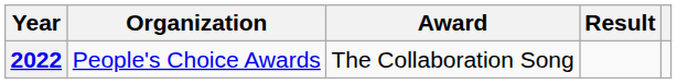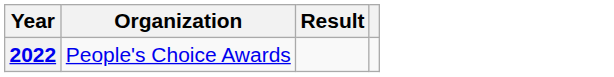- column: Award | The Collaboration Song
